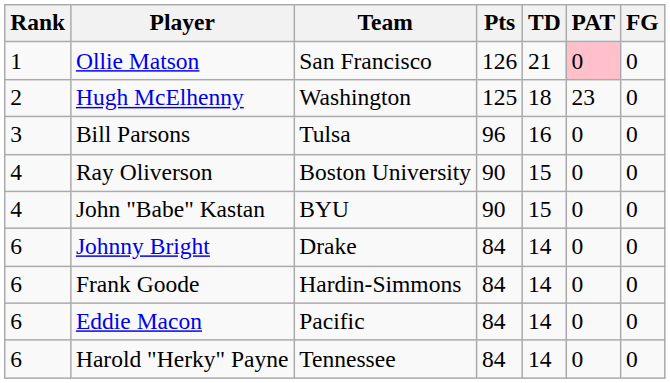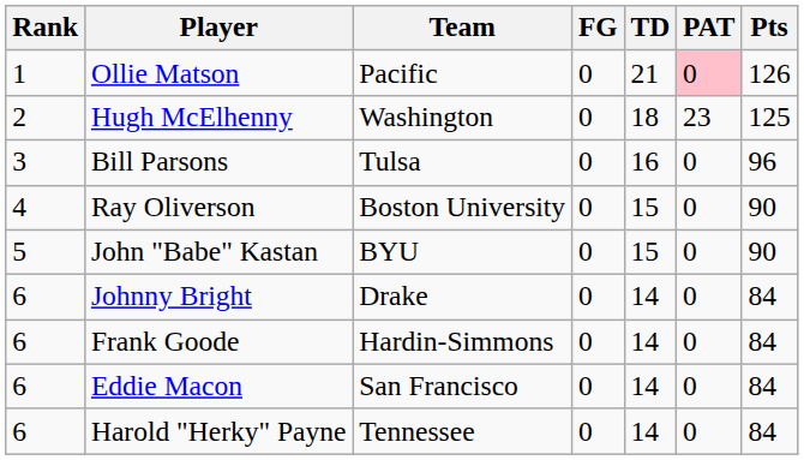columns swapped: Pts <-> FG
Ollie Matson | Team: San Francisco -> Pacific
John "Babe" Kastan | Rank: 4 -> 5
Eddie Macon | Team: Pacific -> San Francisco
